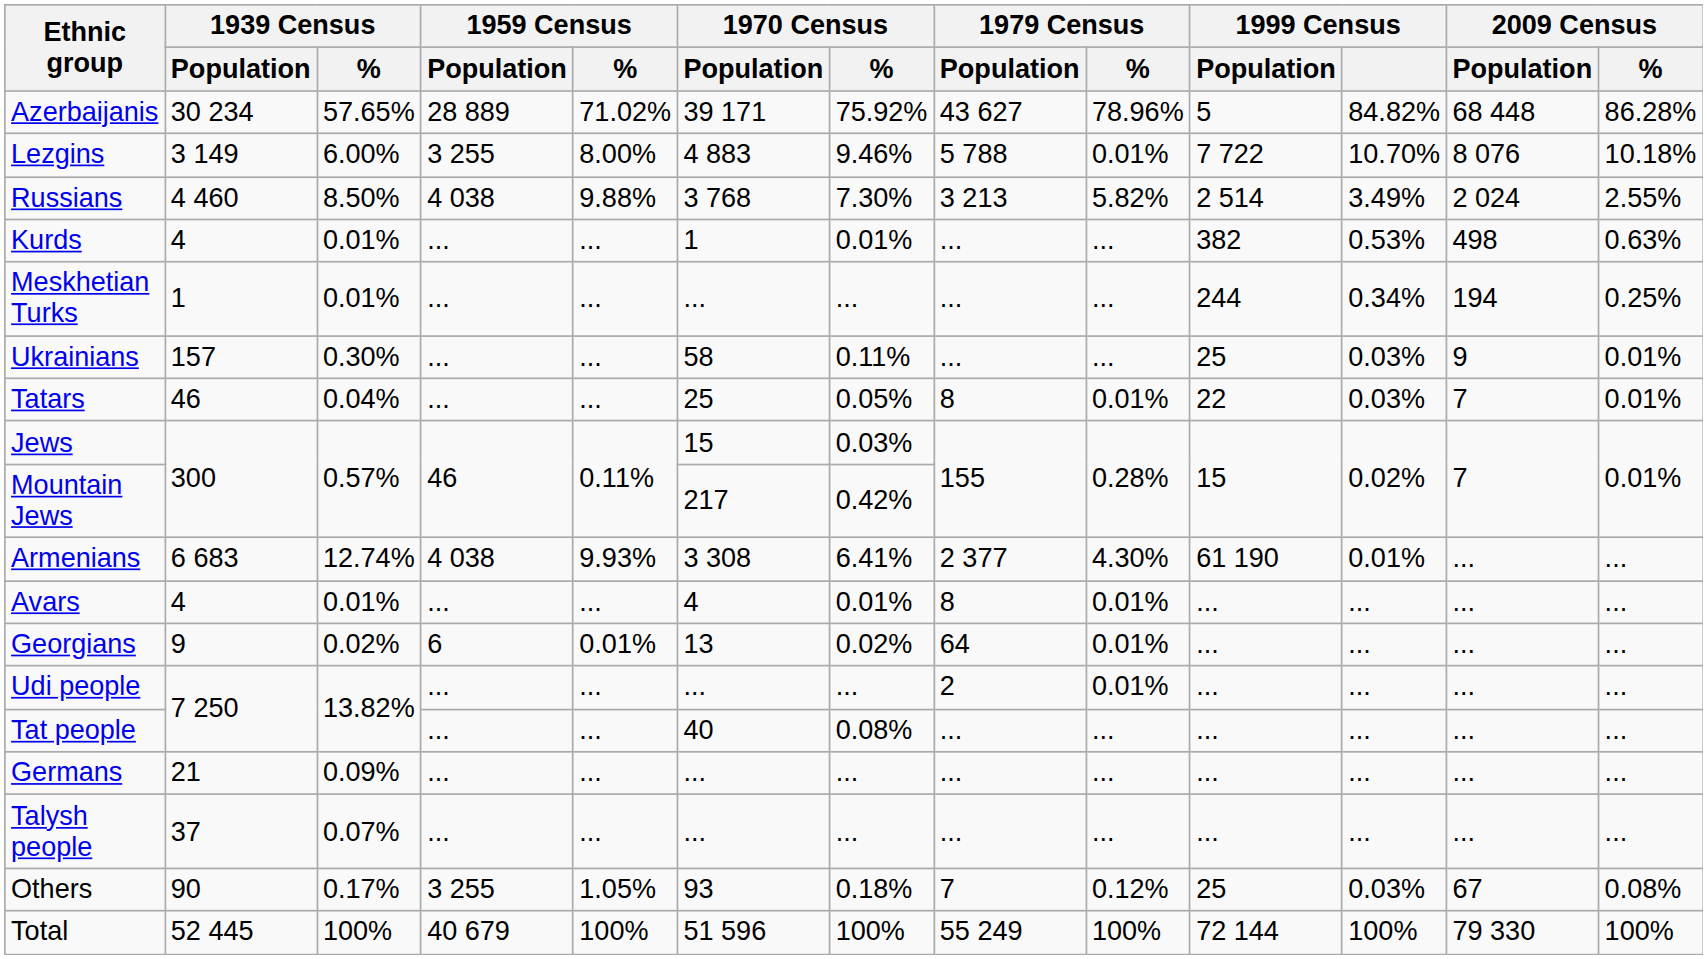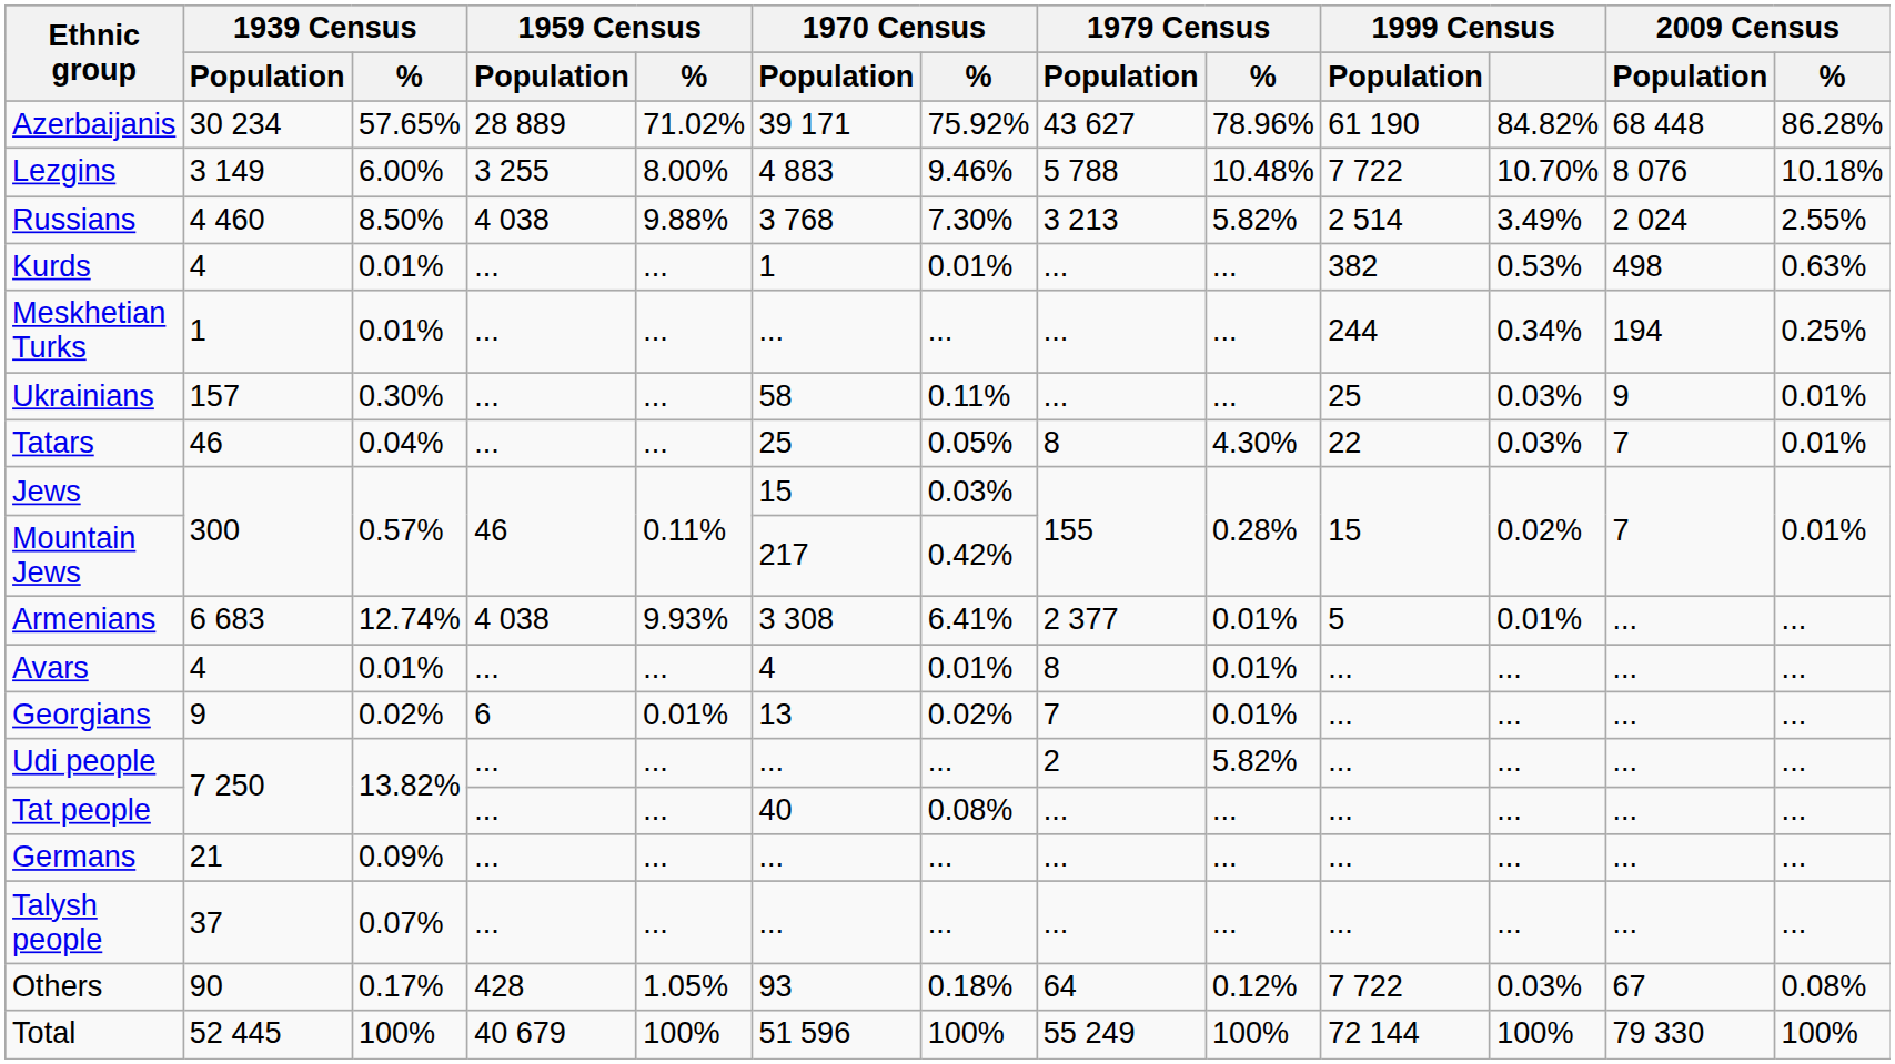Azerbaijanis | 1999 Census / Population: 5 -> 61 190
Lezgins | 1979 Census / %: 0.01% -> 10.48%
Tatars | 1979 Census / %: 0.01% -> 4.30%
Armenians | 1979 Census / %: 4.30% -> 0.01%
Armenians | 1999 Census / Population: 61 190 -> 5
Georgians | 1979 Census / Population: 64 -> 7
Udi people | 1979 Census / %: 0.01% -> 5.82%
Others | 1959 Census / Population: 3 255 -> 428
Others | 1979 Census / Population: 7 -> 64
Others | 1999 Census / Population: 25 -> 7 722
